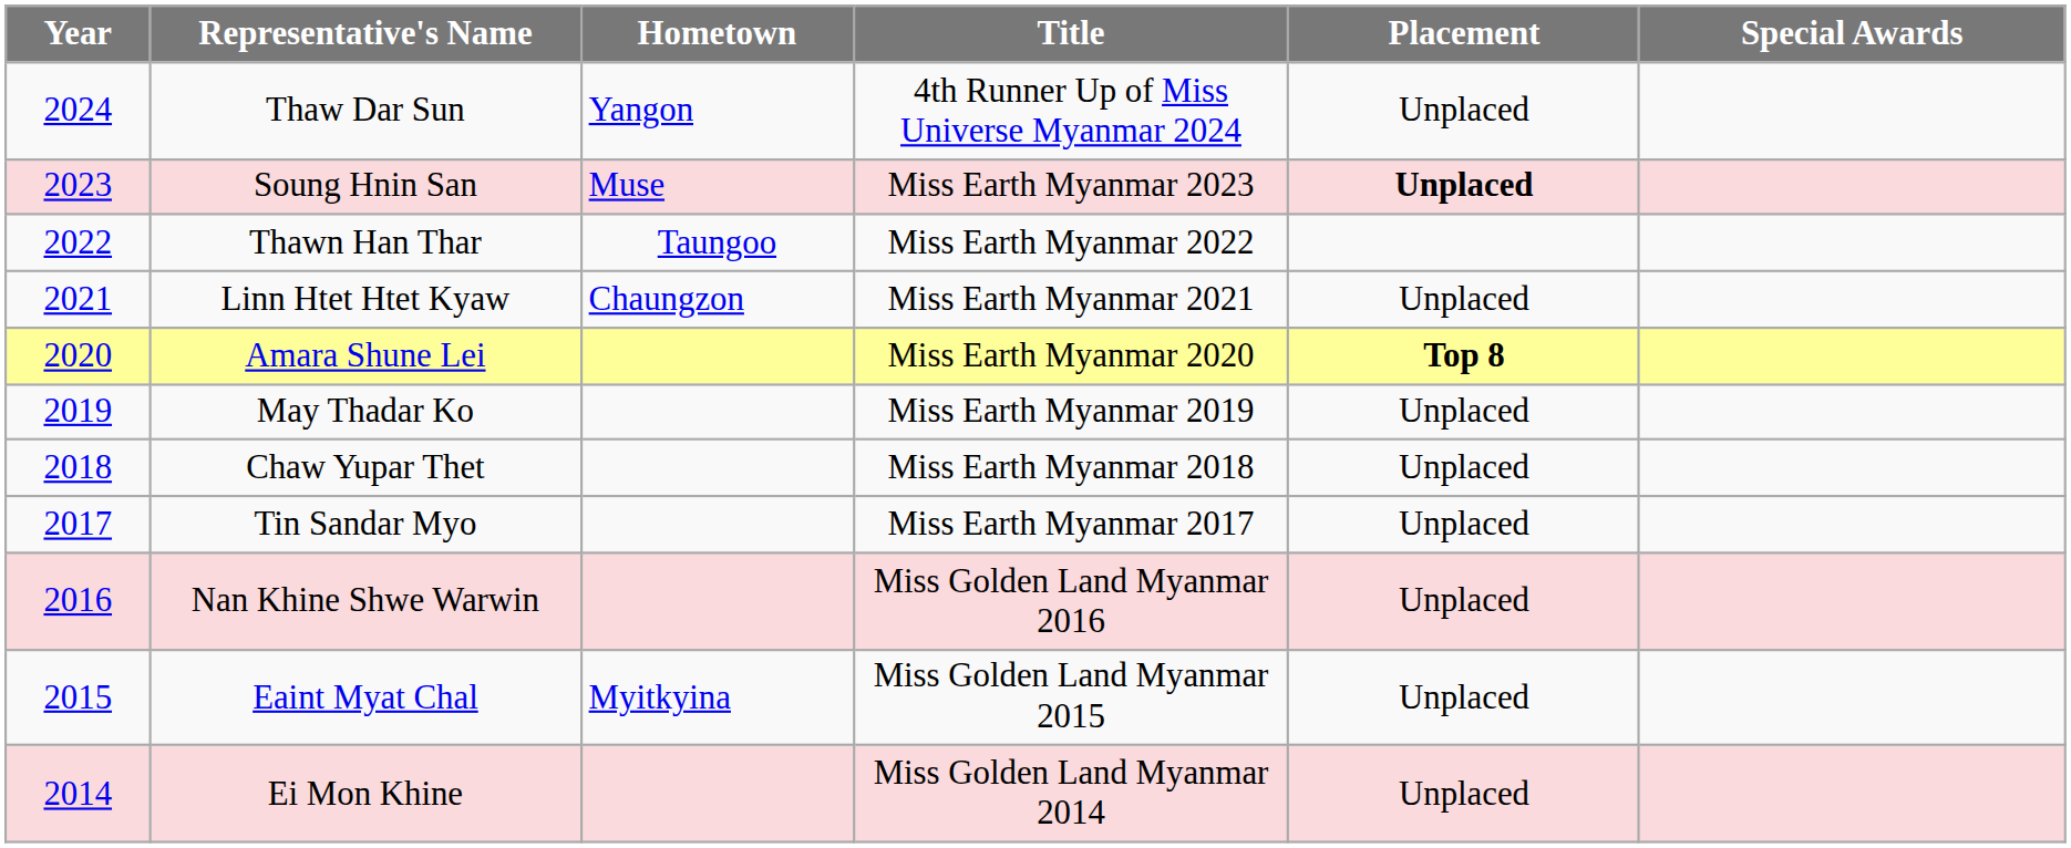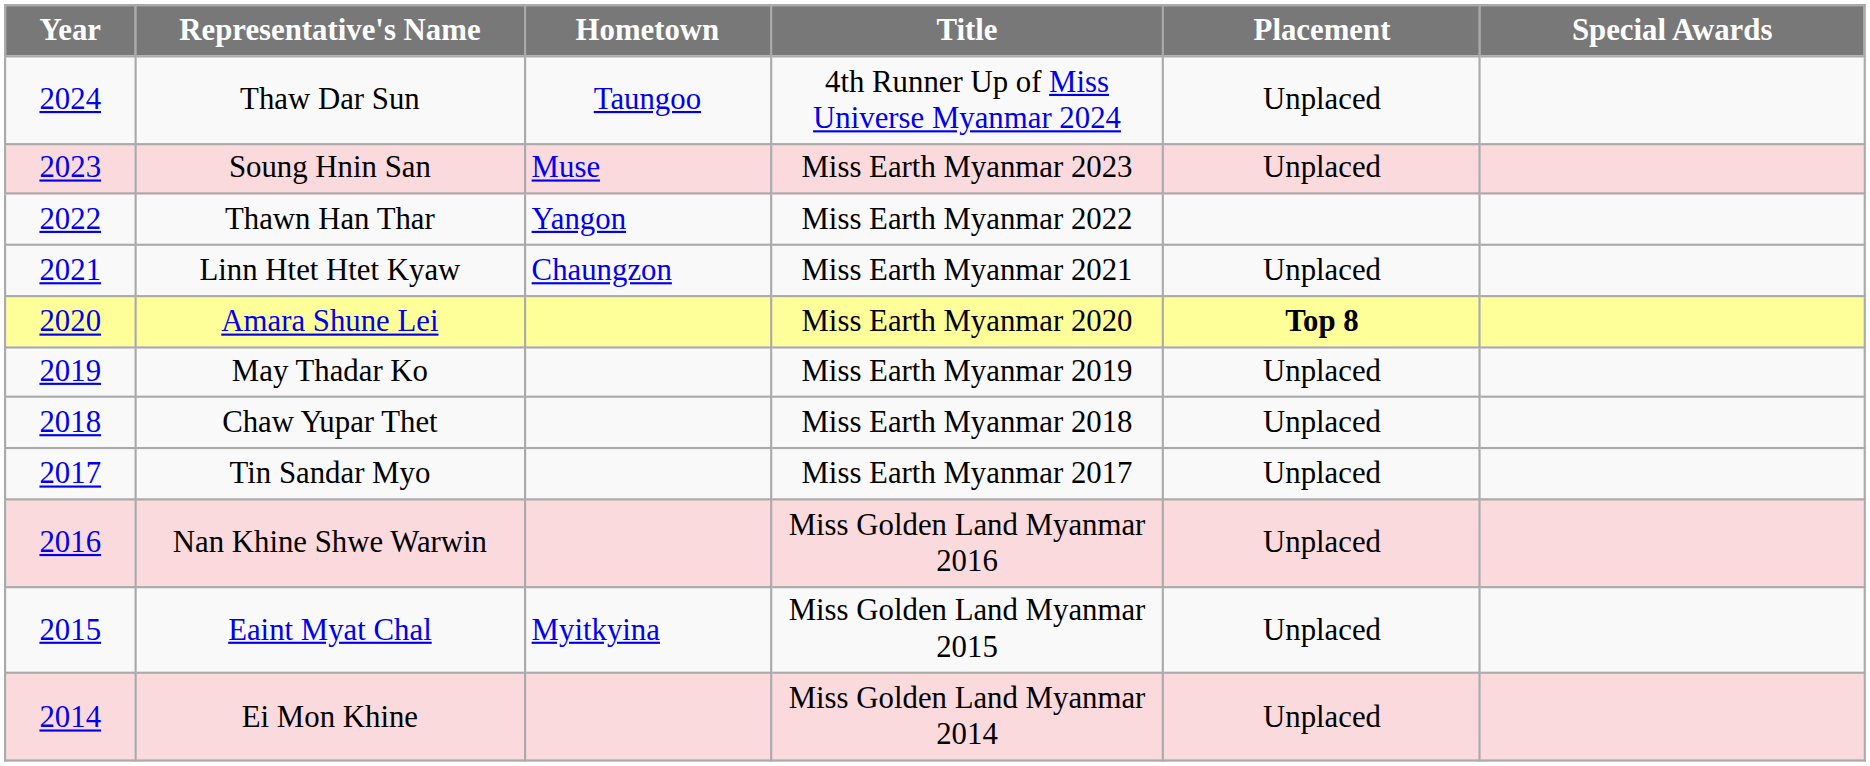Thaw Dar Sun | Hometown: Yangon -> Taungoo
Soung Hnin San | Placement: bold -> normal
Thawn Han Thar | Hometown: Taungoo -> Yangon
